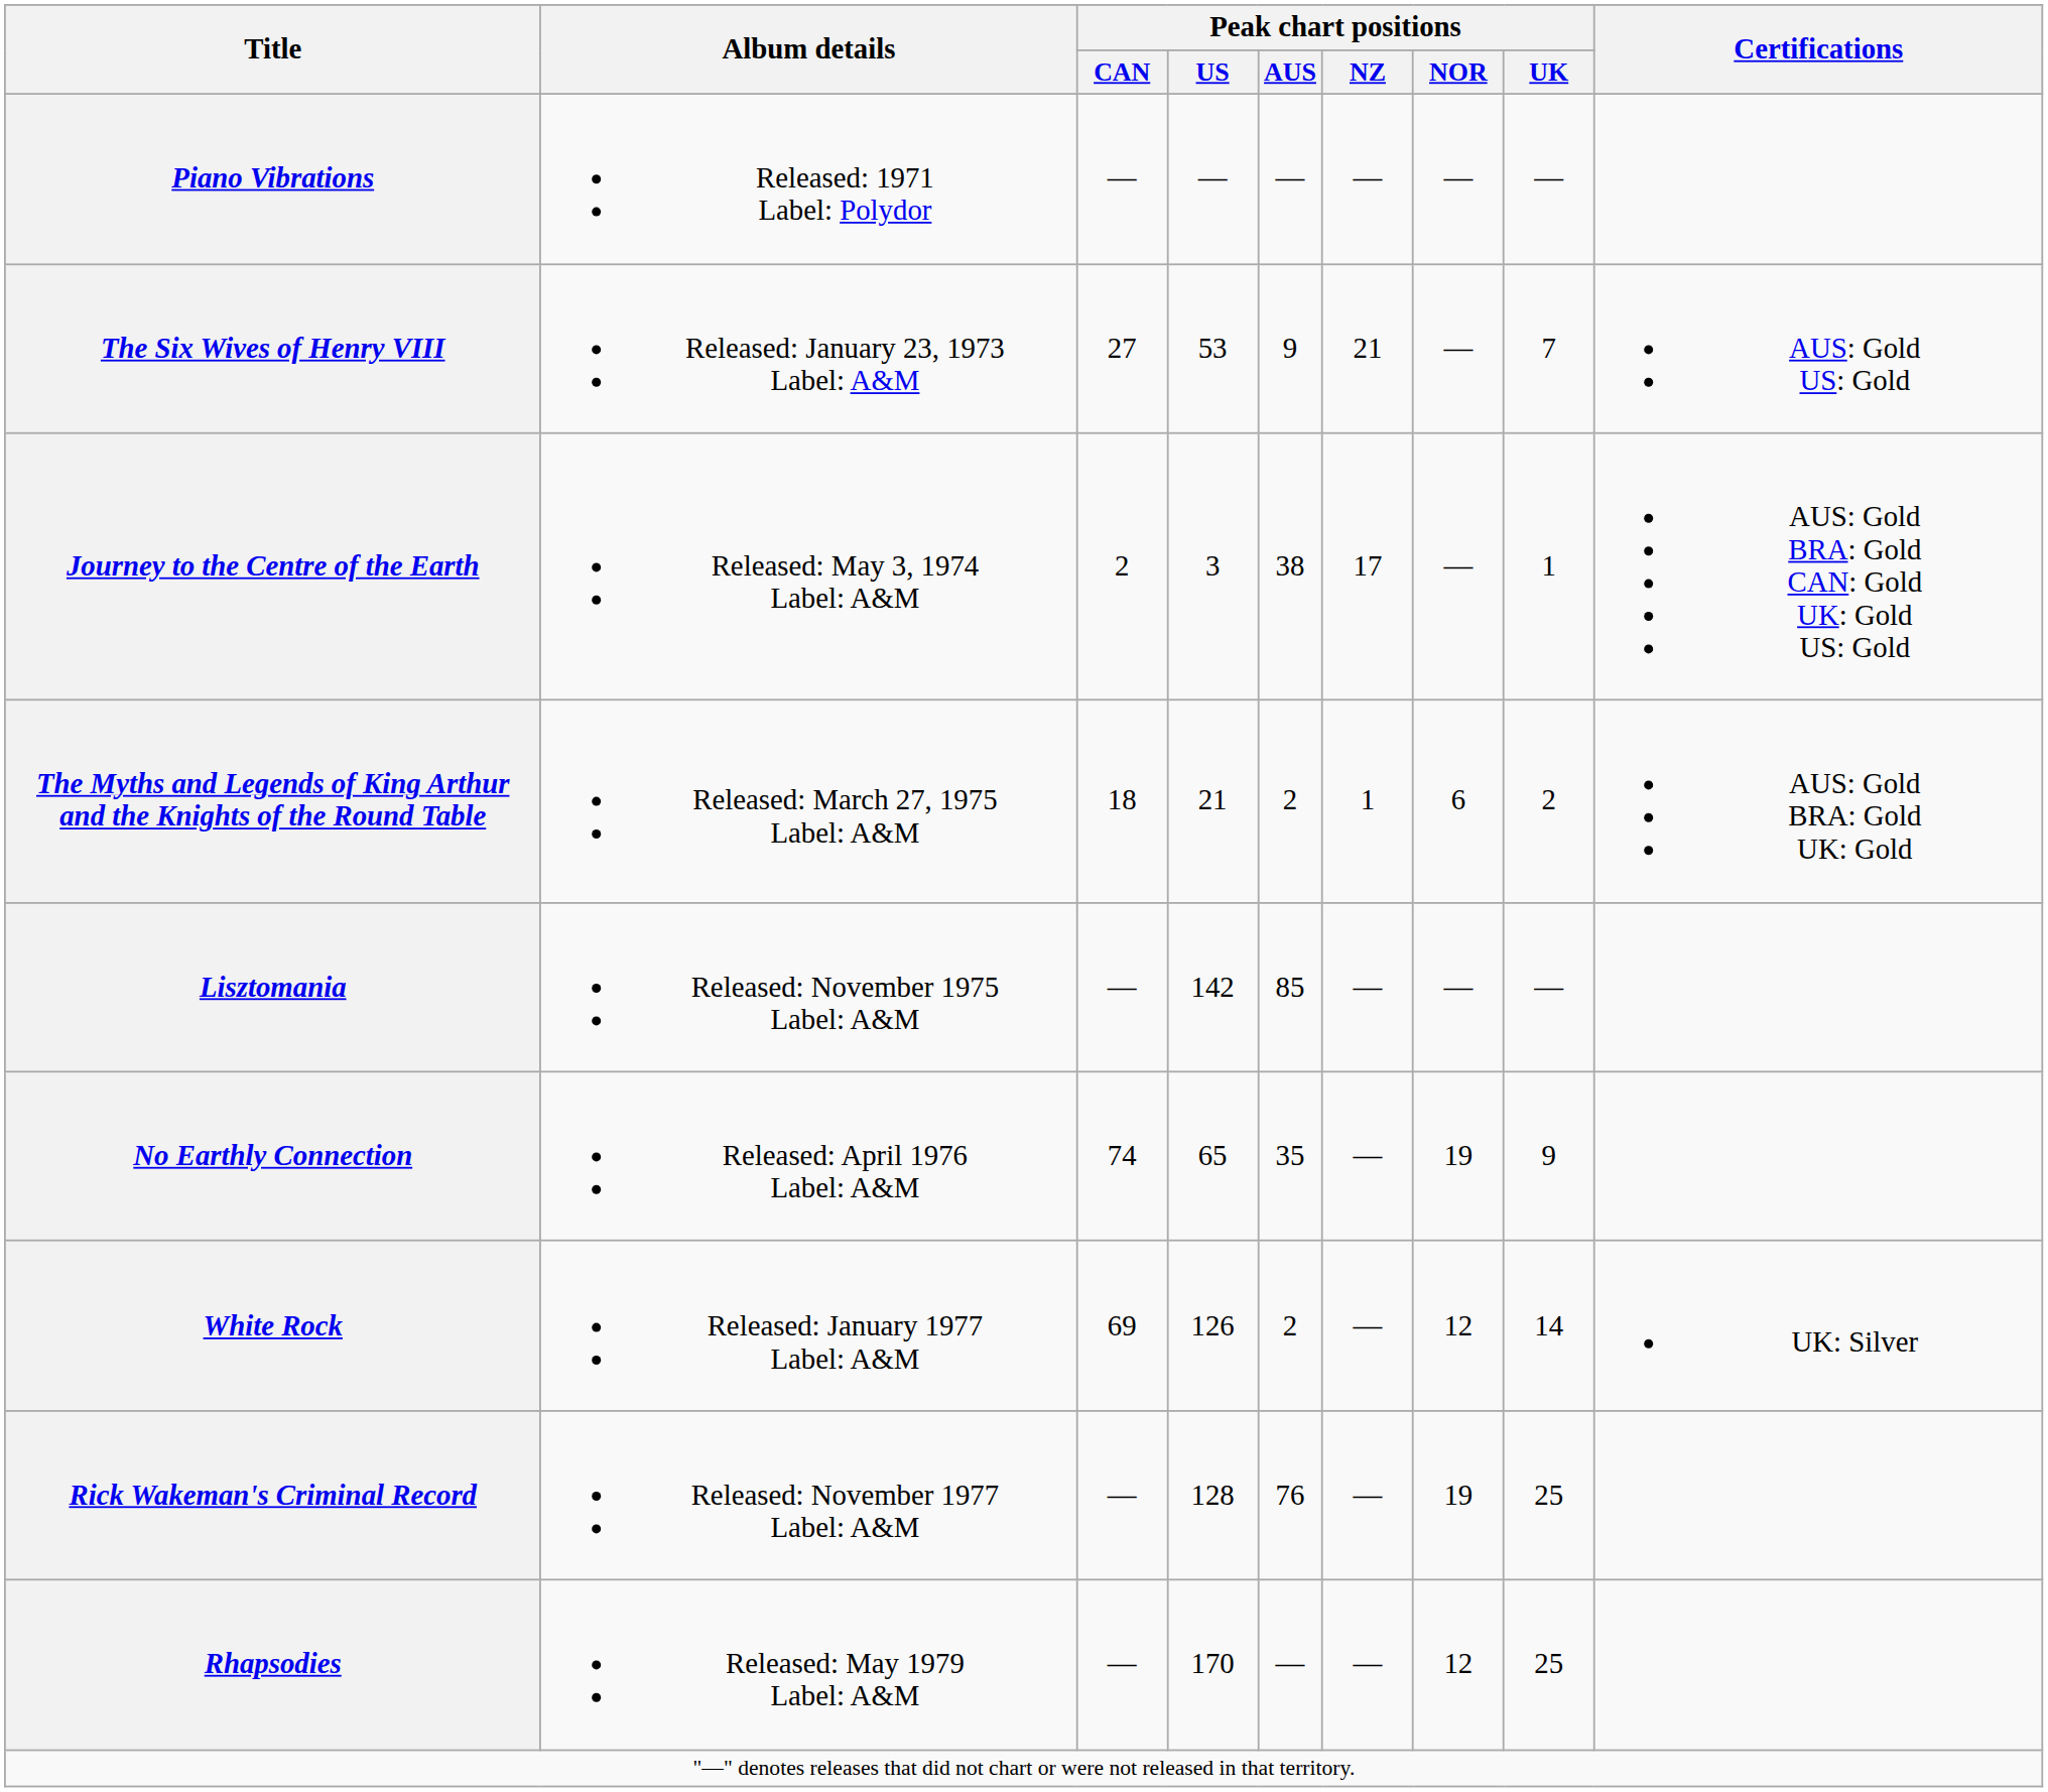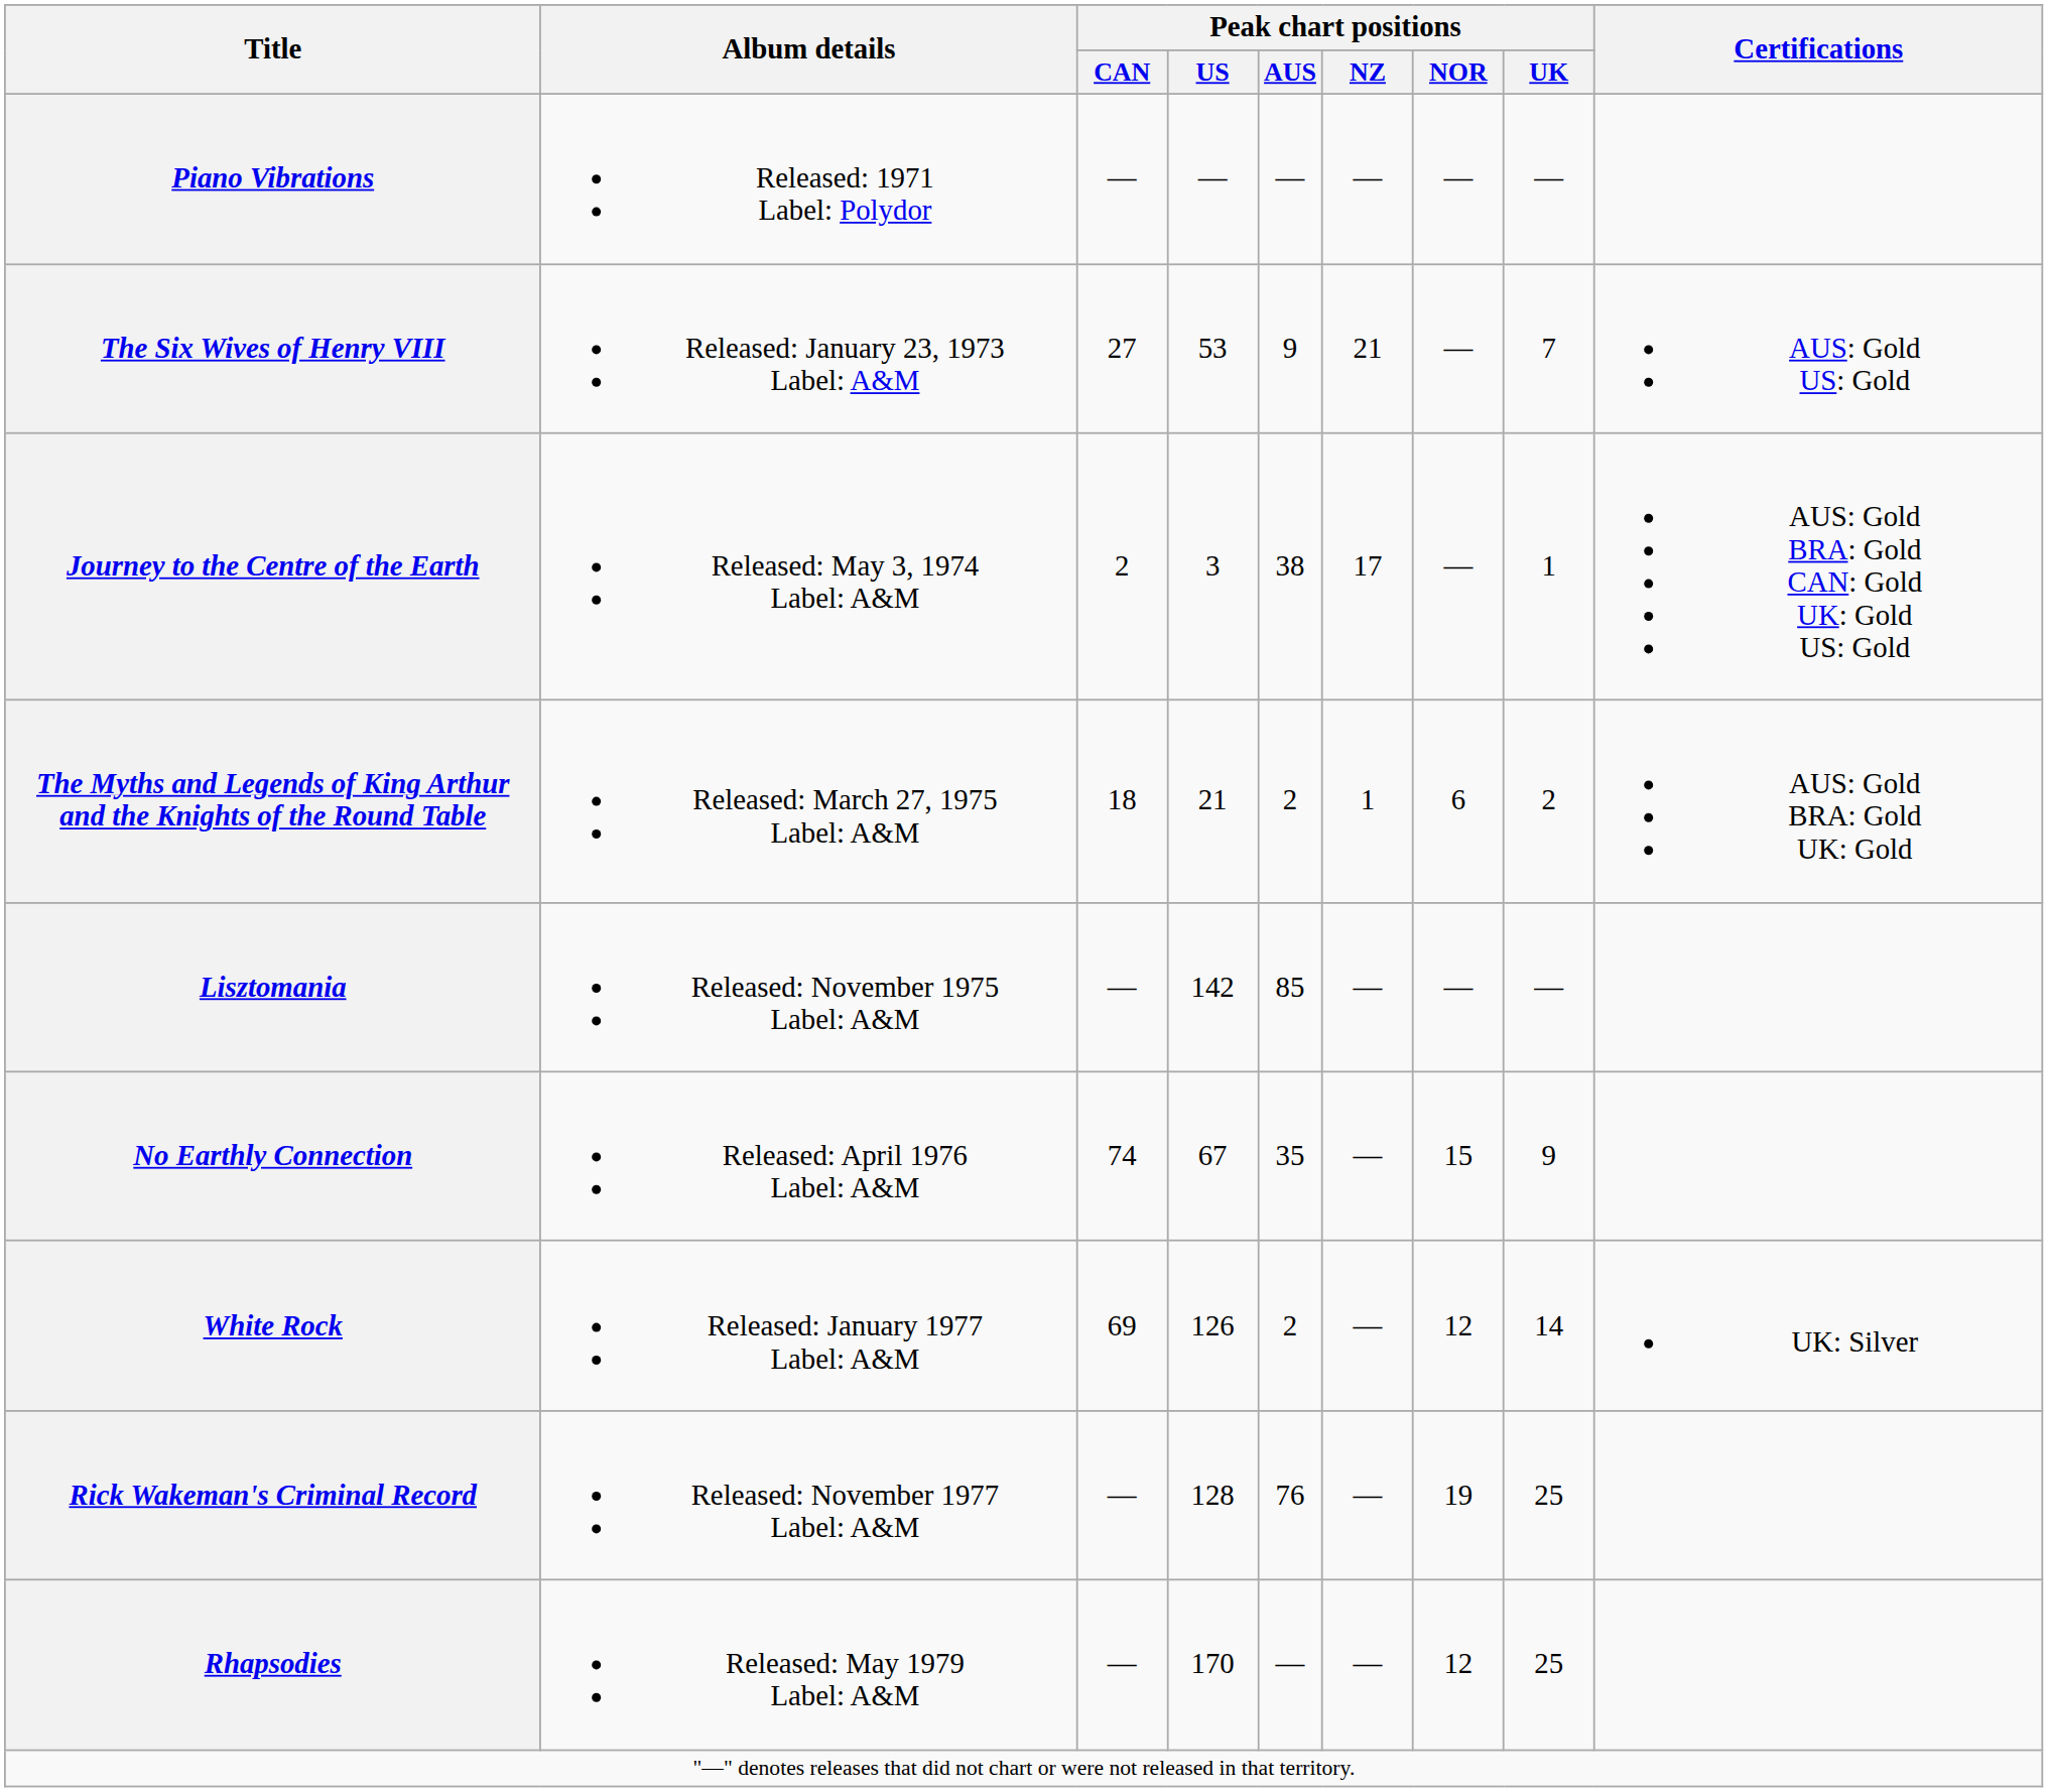No Earthly Connection | Peak chart positions / US: 65 -> 67
No Earthly Connection | Peak chart positions / NOR: 19 -> 15
